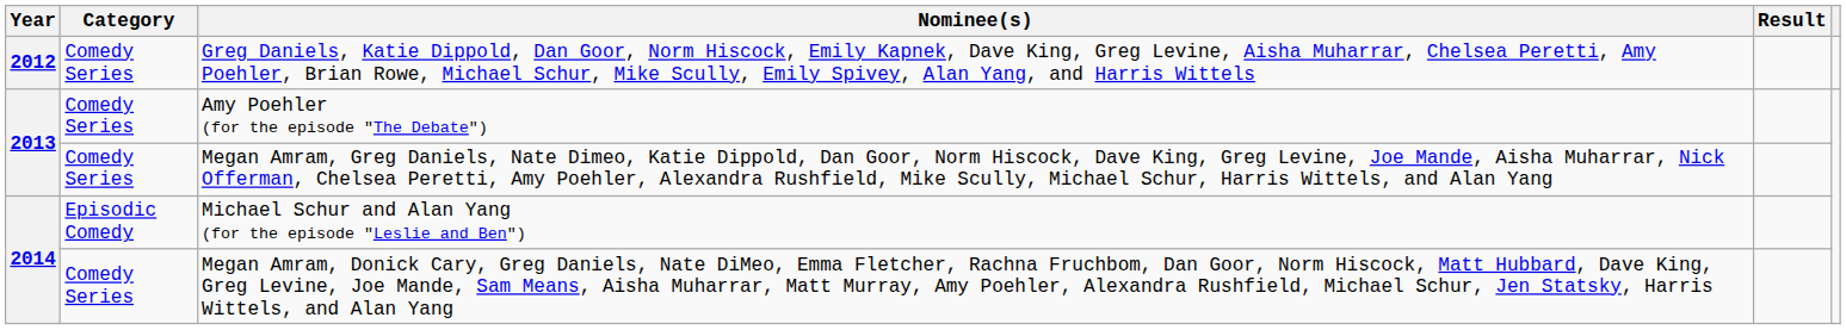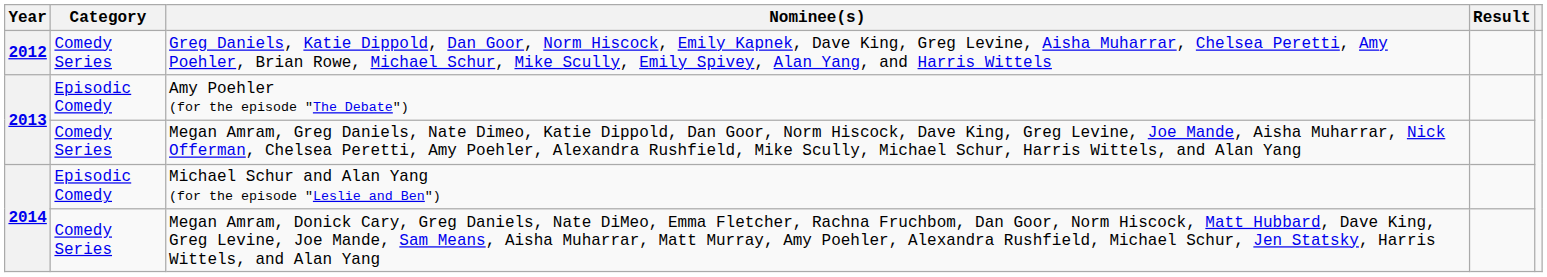Amy Poehler (for the episode "The Debate") | Category: Comedy Series -> Episodic Comedy
